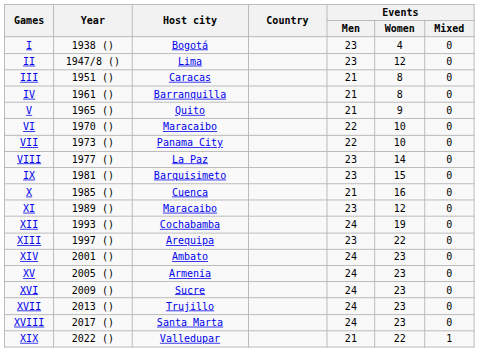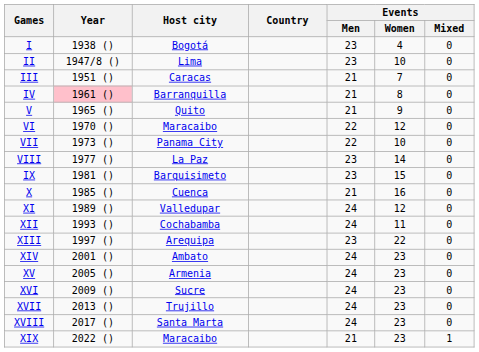II | Events / Women: 12 -> 10
III | Events / Women: 8 -> 7
IV | Year: no background -> pink background
VI | Events / Women: 10 -> 12
XI | Host city: Maracaibo -> Valledupar
XI | Events / Men: 23 -> 24
XII | Events / Women: 19 -> 11
XIX | Host city: Valledupar -> Maracaibo
XIX | Events / Women: 22 -> 23
